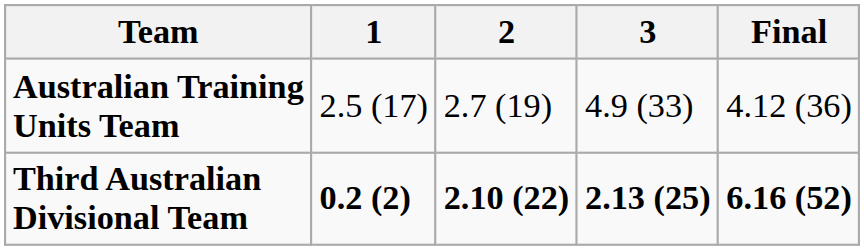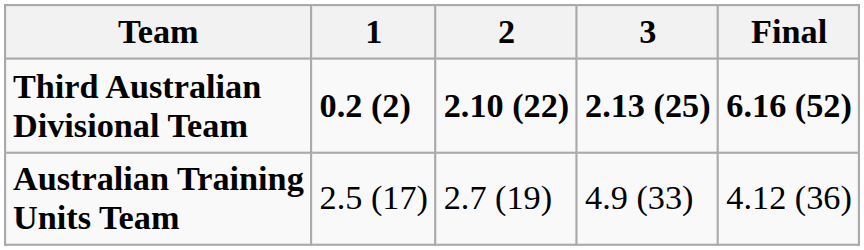rows swapped: Third Australian Divisional Team <-> Australian Training Units Team
